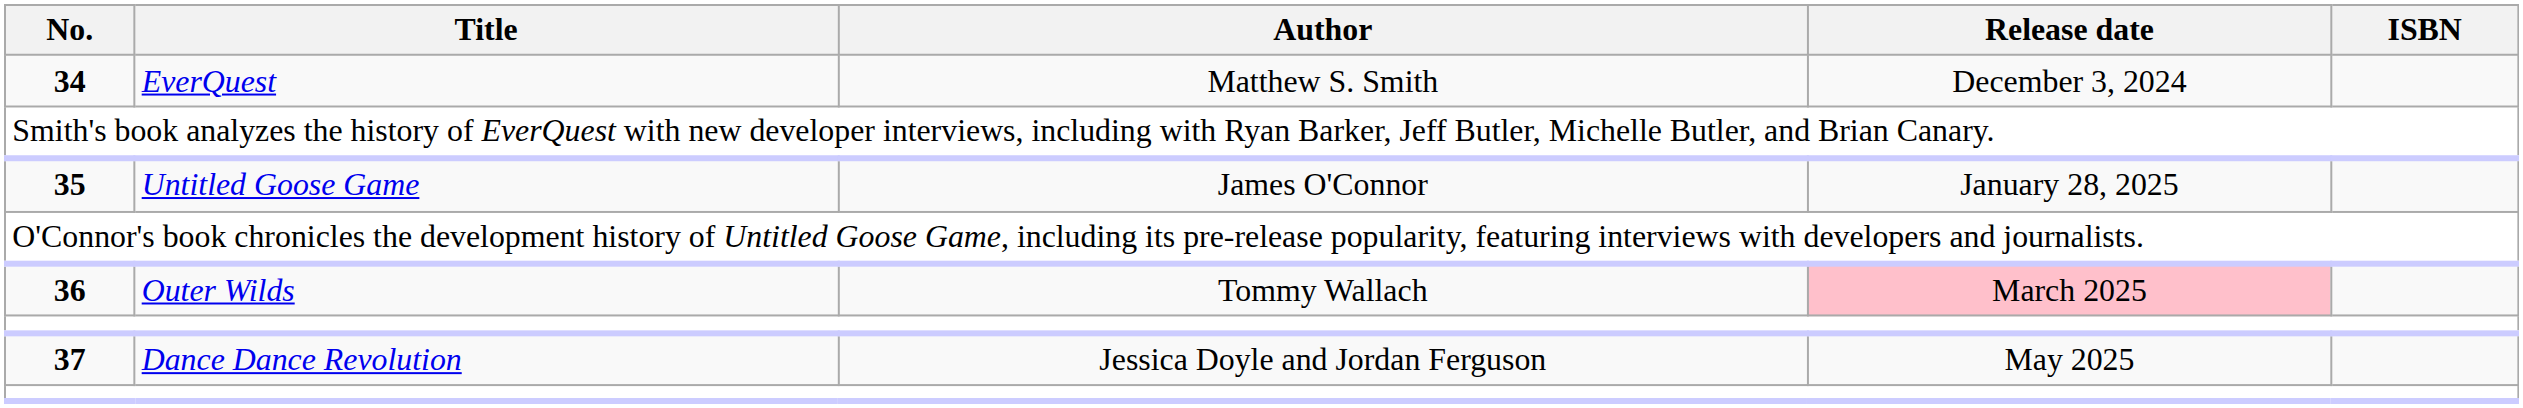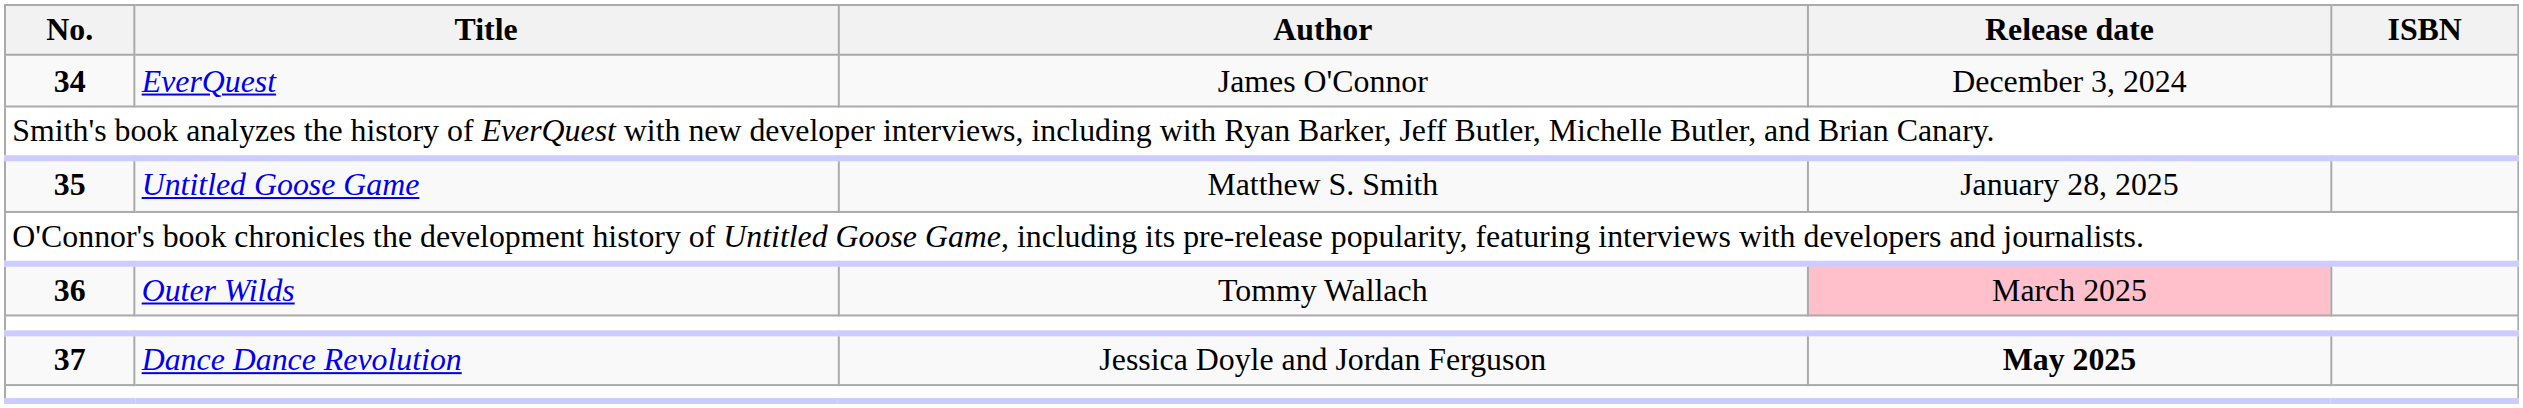34 | Author: Matthew S. Smith -> James O'Connor
35 | Author: James O'Connor -> Matthew S. Smith
37 | Release date: normal -> bold
